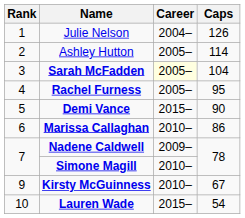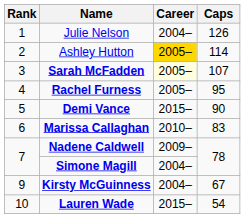Ashley Hutton | Career: no background -> gold background
Sarah McFadden | Caps: 104 -> 107
Marissa Callaghan | Caps: 86 -> 83
Simone Magill | Career: 2010– -> 2004–
Kirsty McGuinness | Career: 2010– -> 2004–
